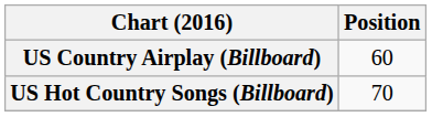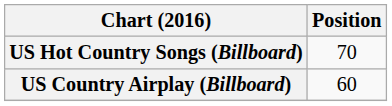rows swapped: US Country Airplay (Billboard) <-> US Hot Country Songs (Billboard)
